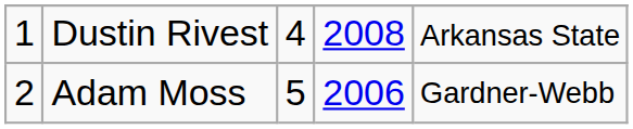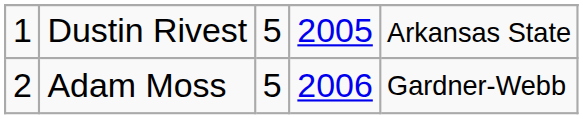Dustin Rivest | column 3: 4 -> 5
Dustin Rivest | column 4: 2008 -> 2005
